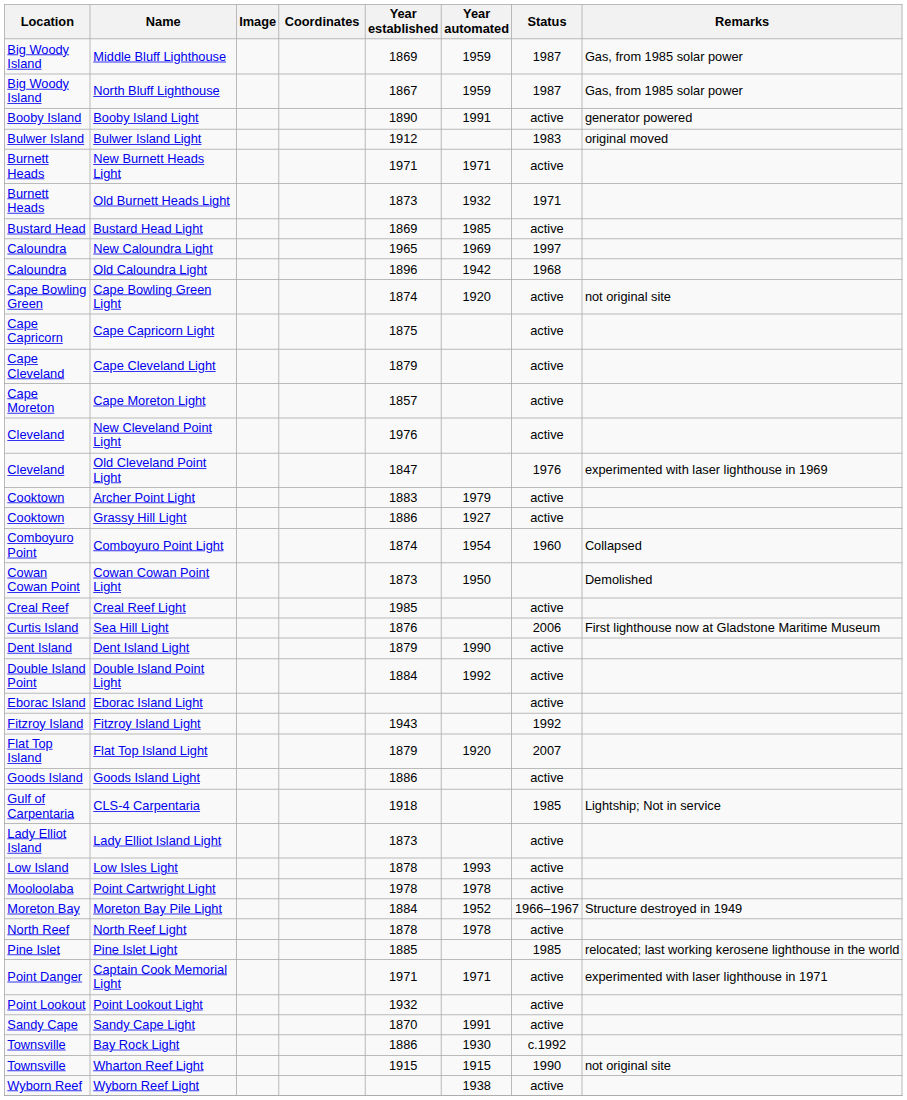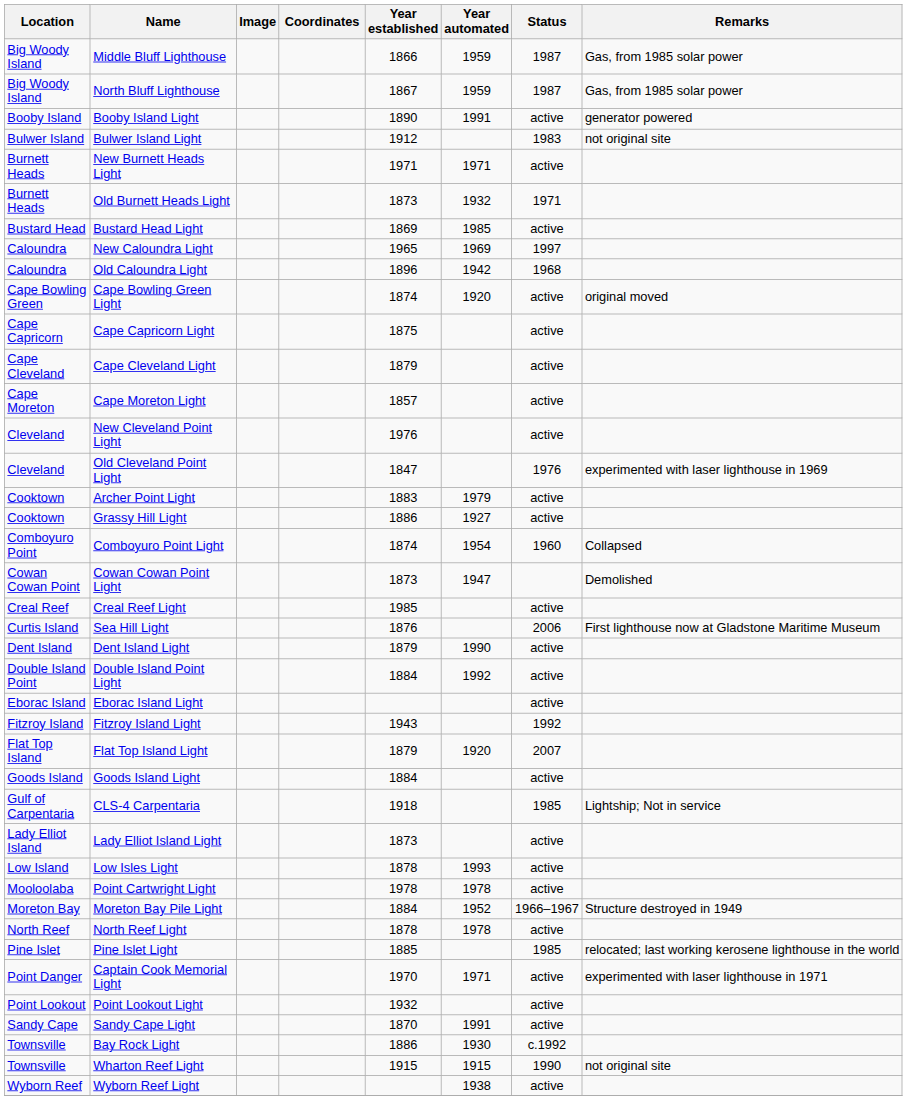Middle Bluff Lighthouse | Year established: 1869 -> 1866
Bulwer Island Light | Remarks: original moved -> not original site
Cape Bowling Green Light | Remarks: not original site -> original moved
Cowan Cowan Point Light | Year automated: 1950 -> 1947
Goods Island Light | Year established: 1886 -> 1884
Captain Cook Memorial Light | Year established: 1971 -> 1970
